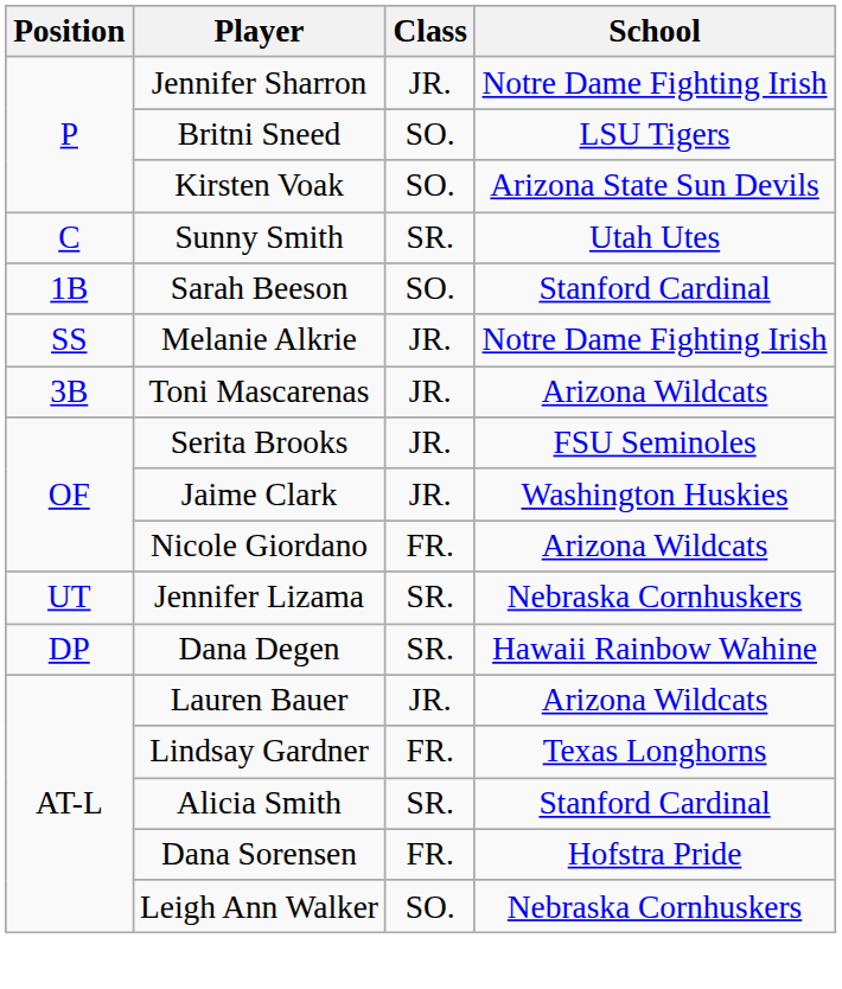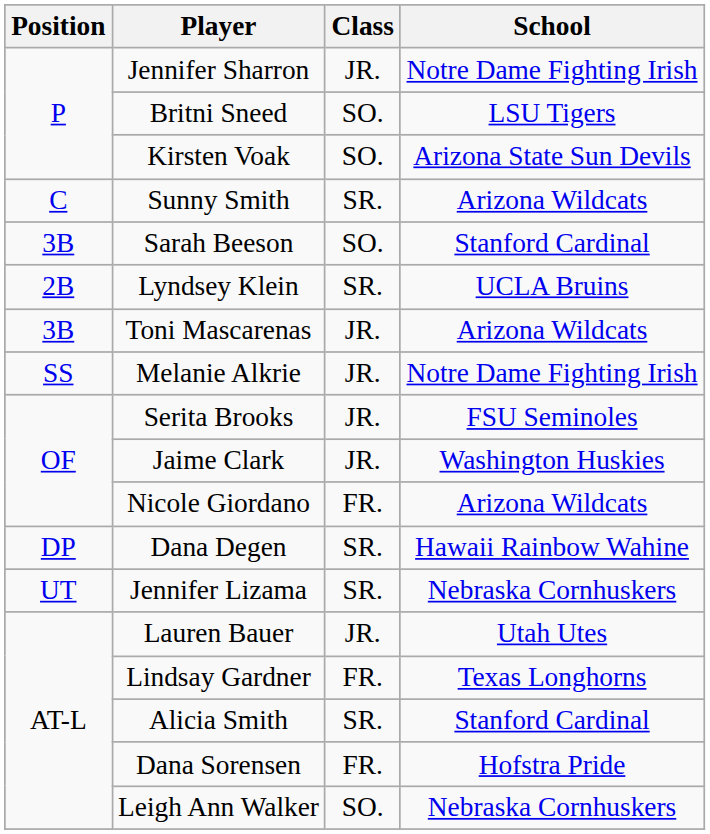Sunny Smith | School: Utah Utes -> Arizona Wildcats
Sarah Beeson | Position: 1B -> 3B
+ row: 2B | Lyndsey Klein | SR. | UCLA Bruins
rows swapped: Toni Mascarenas <-> Melanie Alkrie
rows swapped: Dana Degen <-> Jennifer Lizama
Lauren Bauer | School: Arizona Wildcats -> Utah Utes
